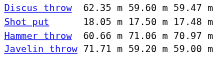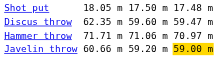rows swapped: Shot put <-> Discus throw
Hammer throw | column 3: 60.66 m -> 71.71 m
Javelin throw | column 3: 71.71 m -> 60.66 m
Javelin throw | column 7: no background -> gold background
